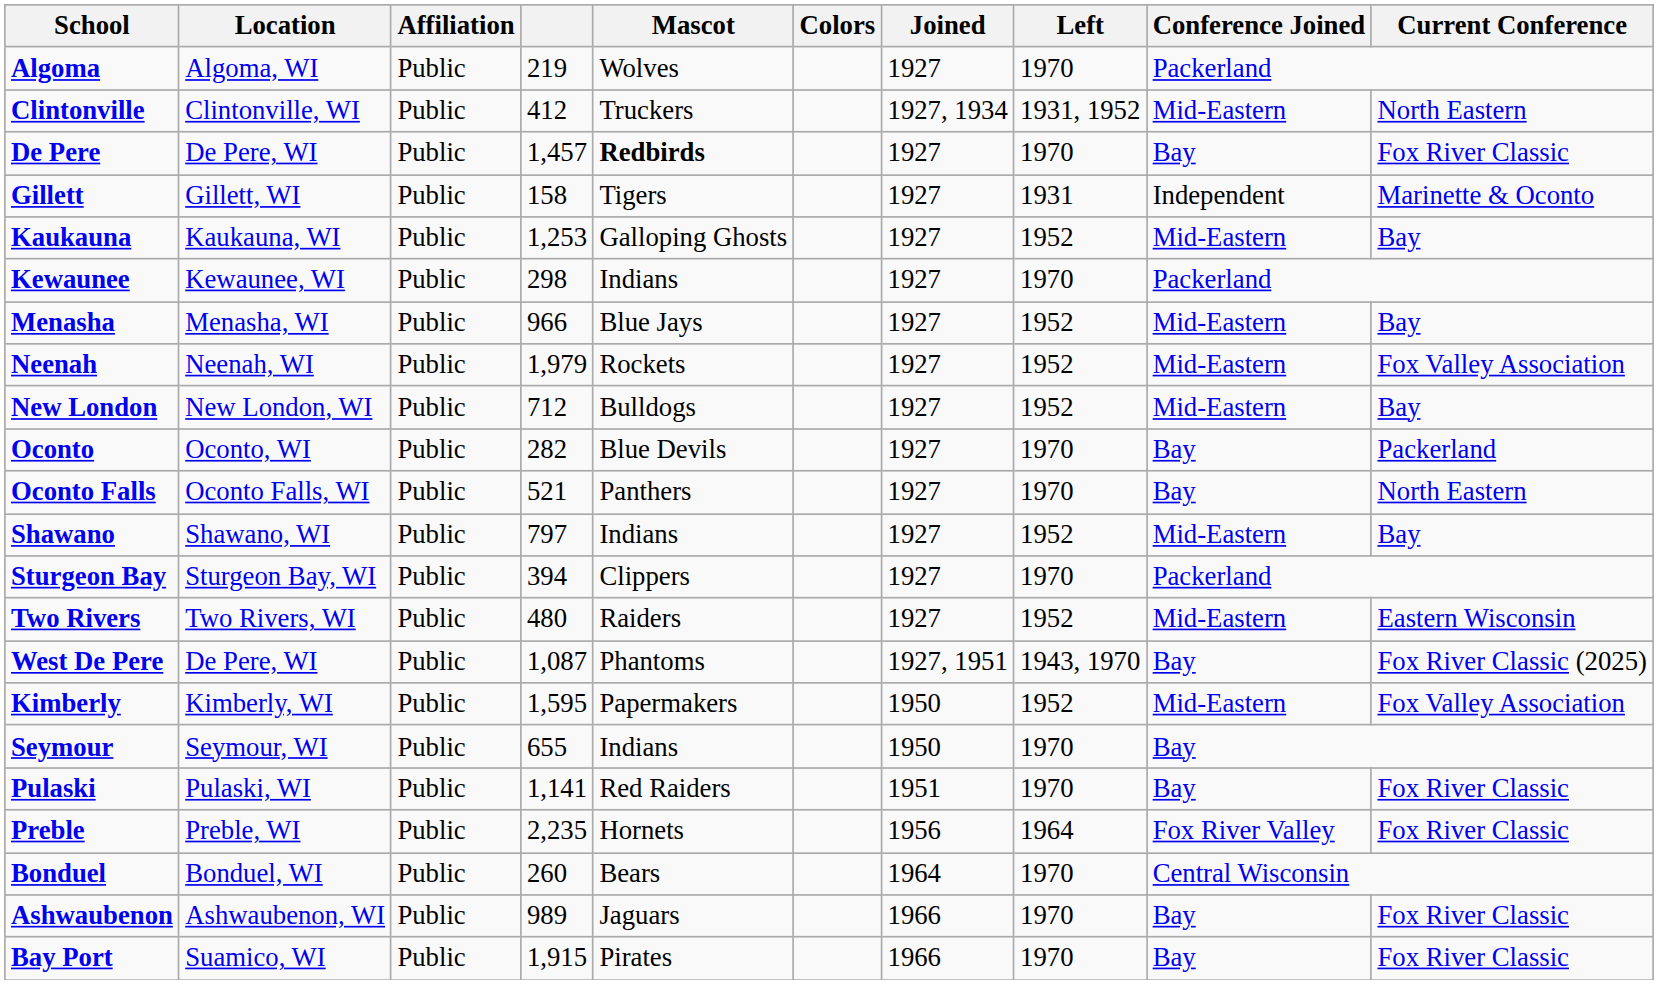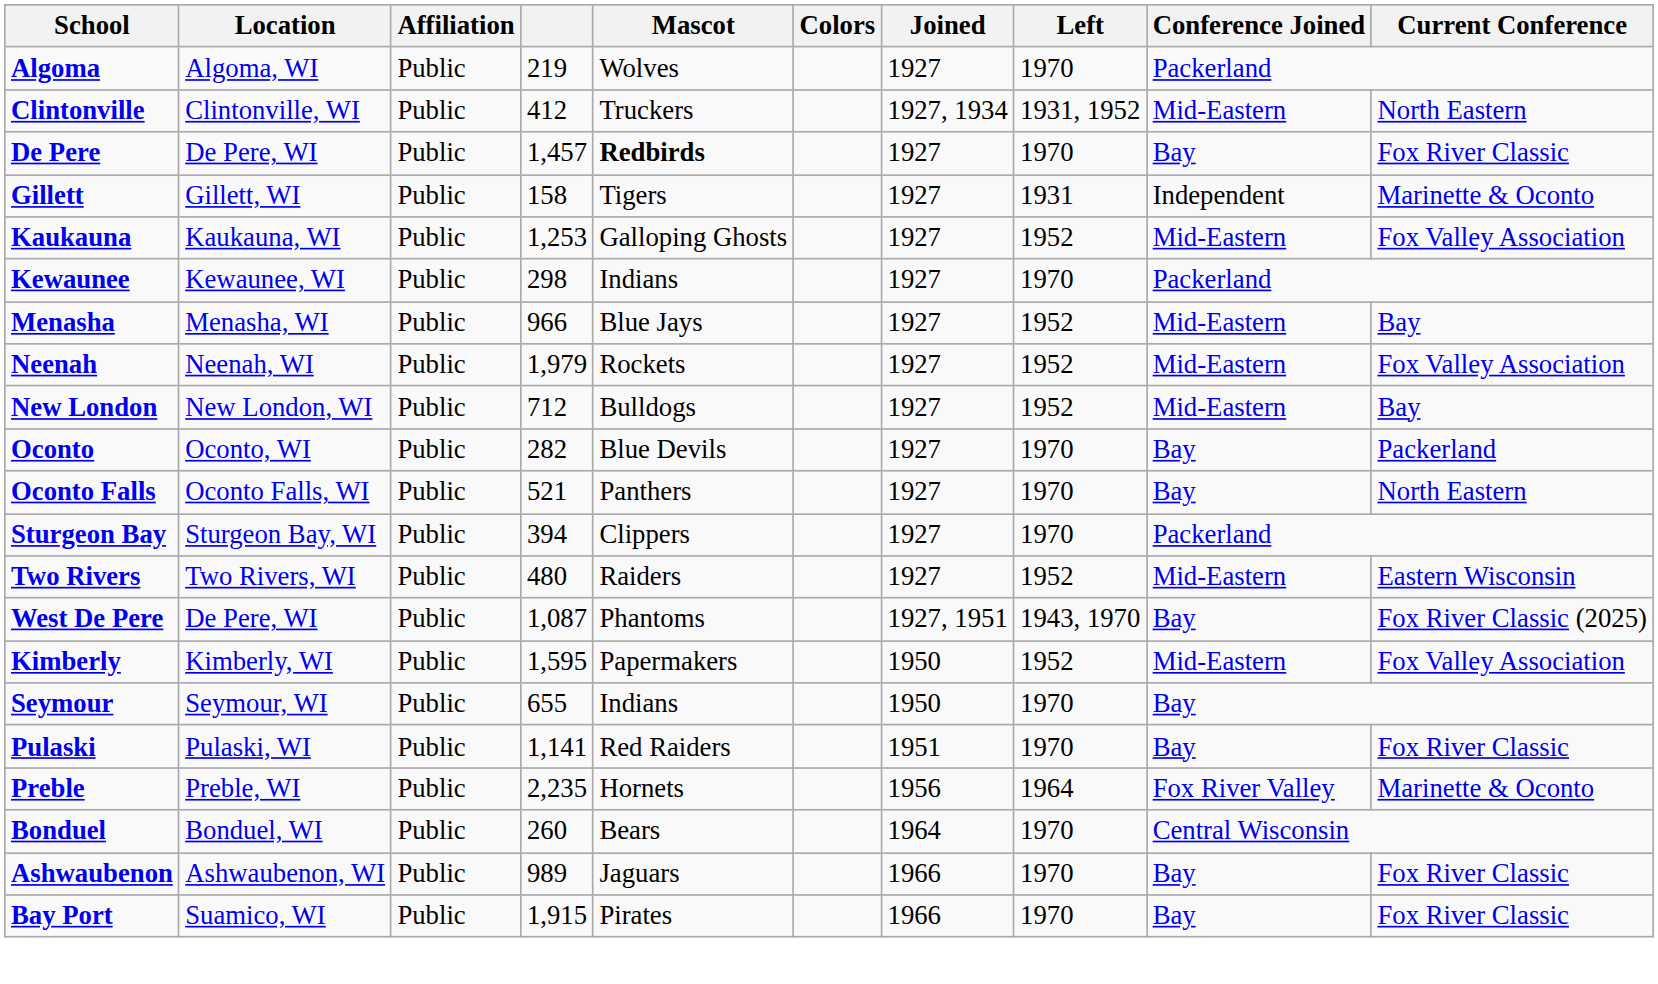Kaukauna | Current Conference: Bay -> Fox Valley Association
- row: Shawano | Shawano, WI | Public | 797 | Indians | 1927 | 1952 | Mid-Eastern | Bay
Preble | Current Conference: Fox River Classic -> Marinette & Oconto
